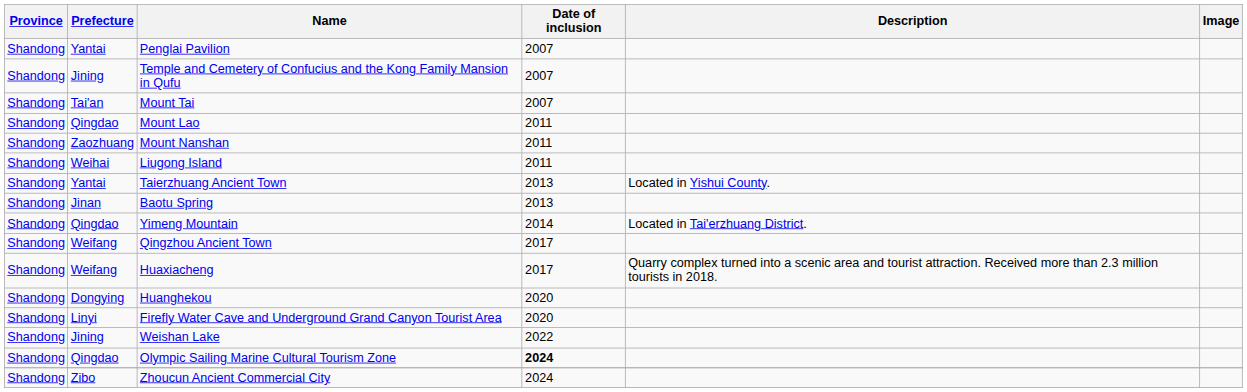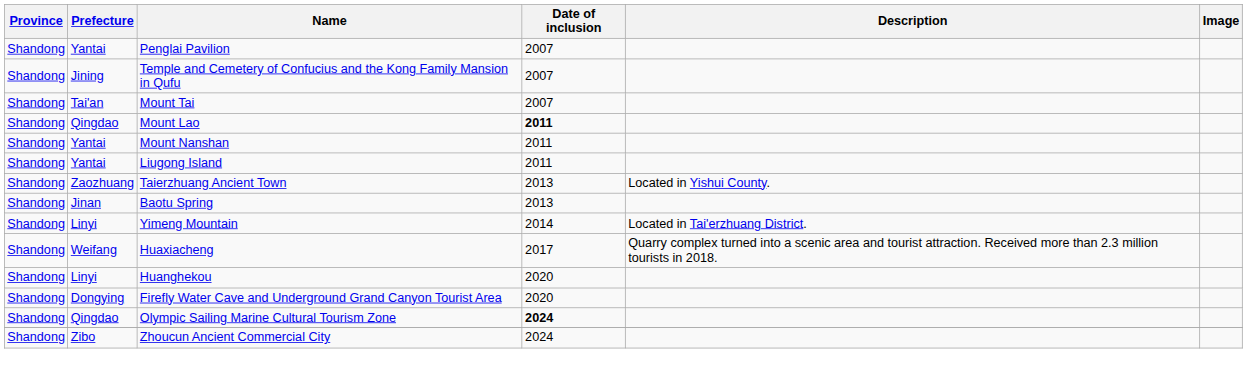Mount Lao | Date of inclusion: normal -> bold
Mount Nanshan | Prefecture: Zaozhuang -> Yantai
Liugong Island | Prefecture: Weihai -> Yantai
Taierzhuang Ancient Town | Prefecture: Yantai -> Zaozhuang
Yimeng Mountain | Prefecture: Qingdao -> Linyi
- row: Shandong | Weifang | Qingzhou Ancient Town | 2017
Huanghekou | Prefecture: Dongying -> Linyi
Firefly Water Cave and Underground Grand Canyon Tourist Area | Prefecture: Linyi -> Dongying
- row: Shandong | Jining | Weishan Lake | 2022
